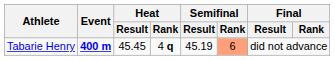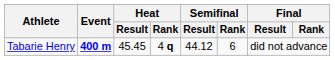Tabarie Henry | Semifinal / Result: 45.19 -> 44.12
Tabarie Henry | Semifinal / Rank: lightsalmon background -> no background
